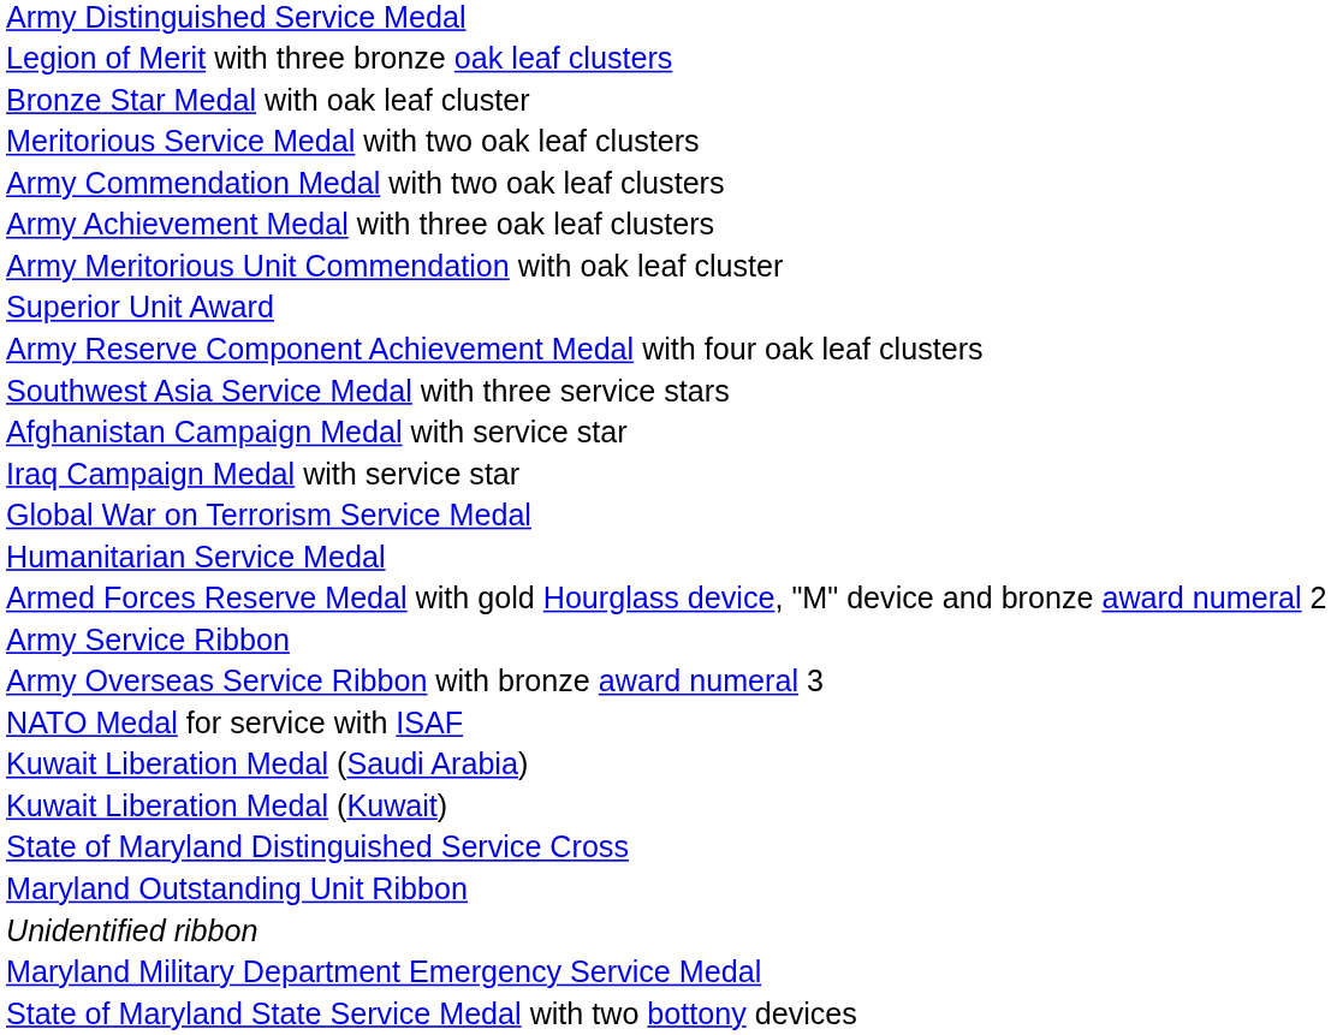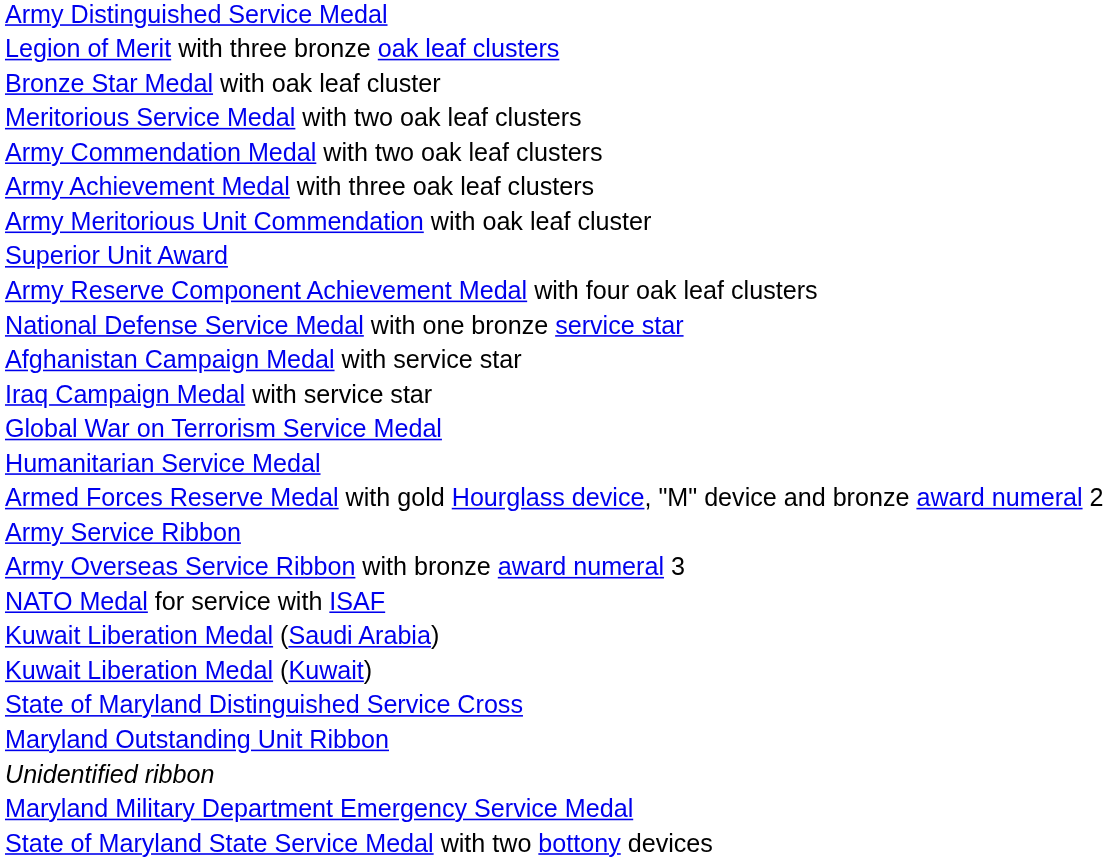+ row: National Defense Service Medal with one bronze service star
- row: Southwest Asia Service Medal with three service stars
